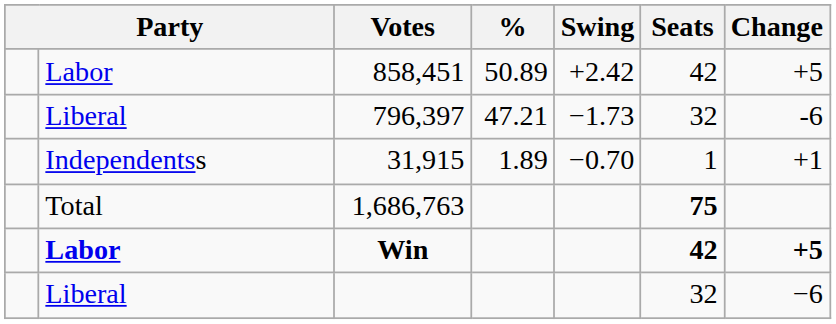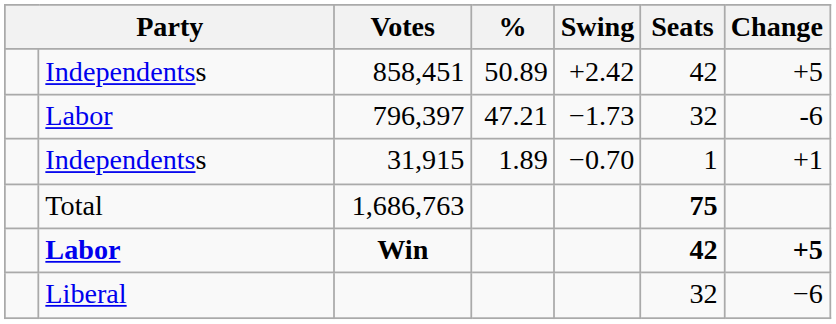858,451 | column 2: Labor -> Independentss
796,397 | column 2: Liberal -> Labor
